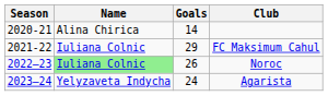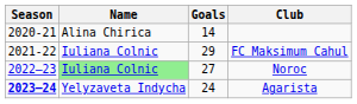Noroc | Goals: 26 -> 27
Agarista | Season: normal -> bold
